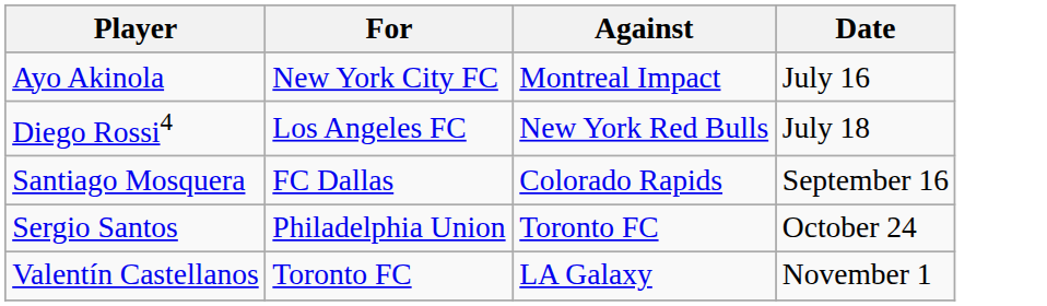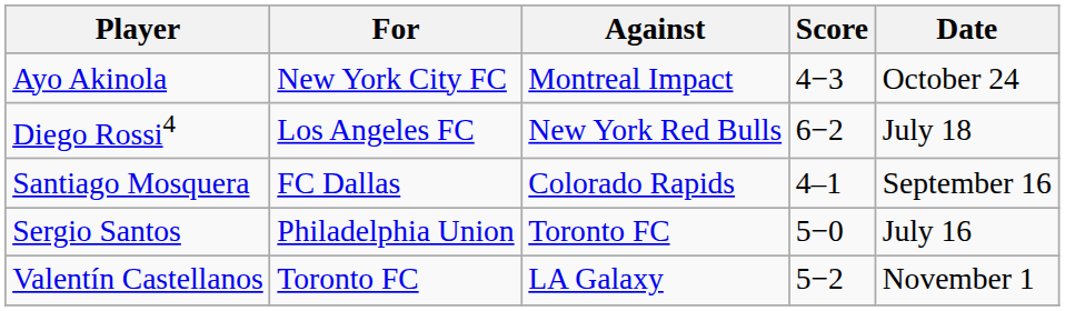+ column: Score | 4−3 | 6−2 | 4–1 | 5−0 | 5−2
Ayo Akinola | Date: July 16 -> October 24
Sergio Santos | Date: October 24 -> July 16
